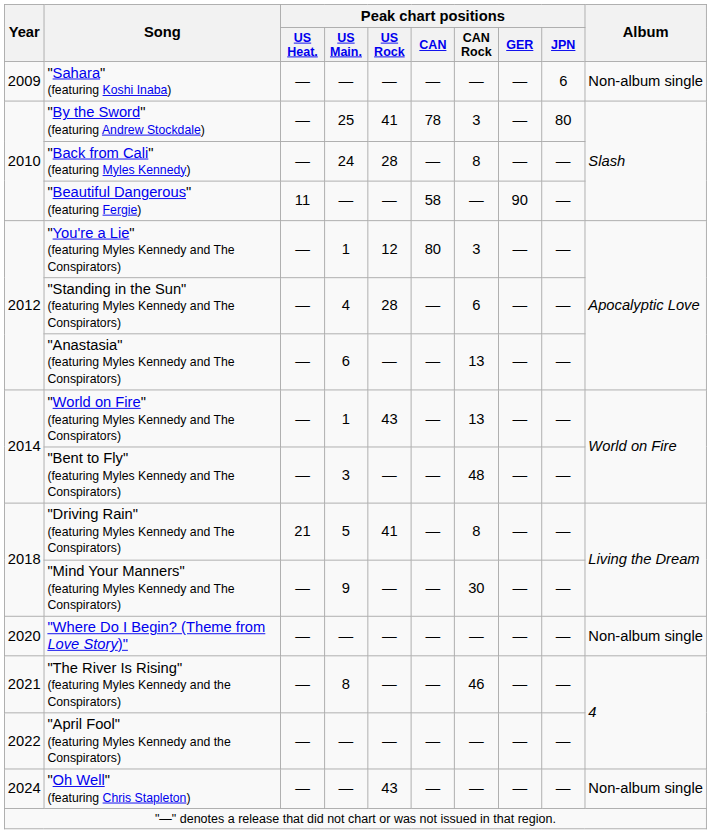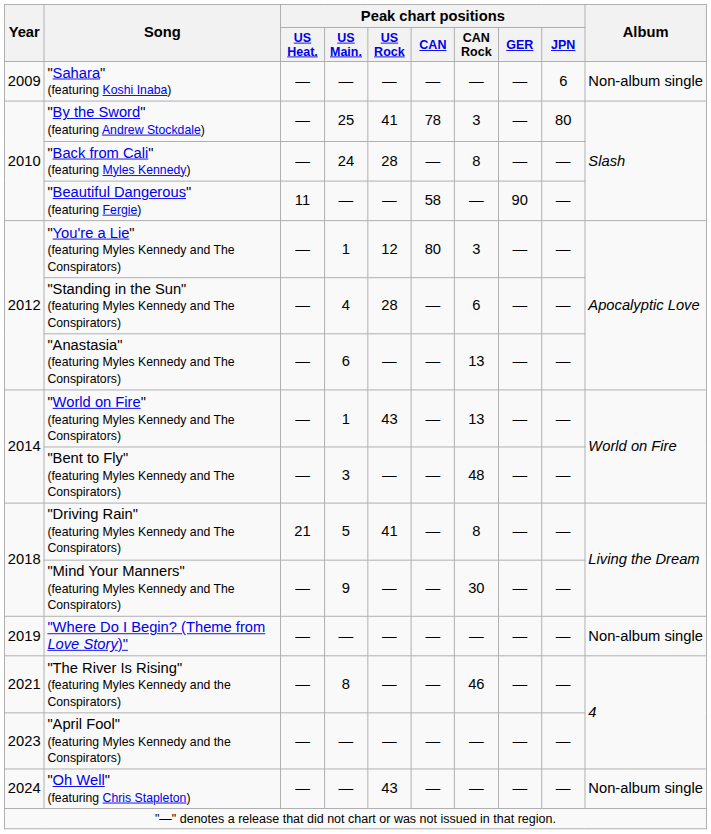"Where Do I Begin? (Theme from Love Story)" | Year: 2020 -> 2019
"April Fool" (featuring Myles Kennedy and the Conspirators) | Year: 2022 -> 2023
